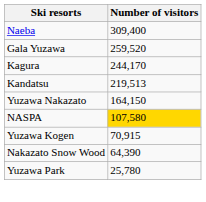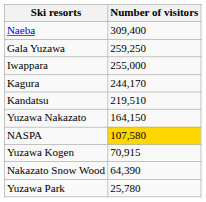Gala Yuzawa | Number of visitors: 259,520 -> 259,250
+ row: Iwappara | 255,000
Kandatsu | Number of visitors: 219,513 -> 219,510
